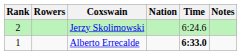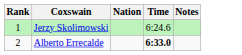- column: Rowers
Jerzy Skolimowski | Rank: 2 -> 1
Alberto Errecalde | Rank: 1 -> 2
